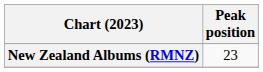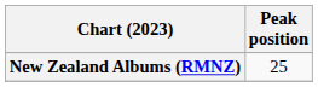New Zealand Albums (RMNZ) | Peak position: 23 -> 25
